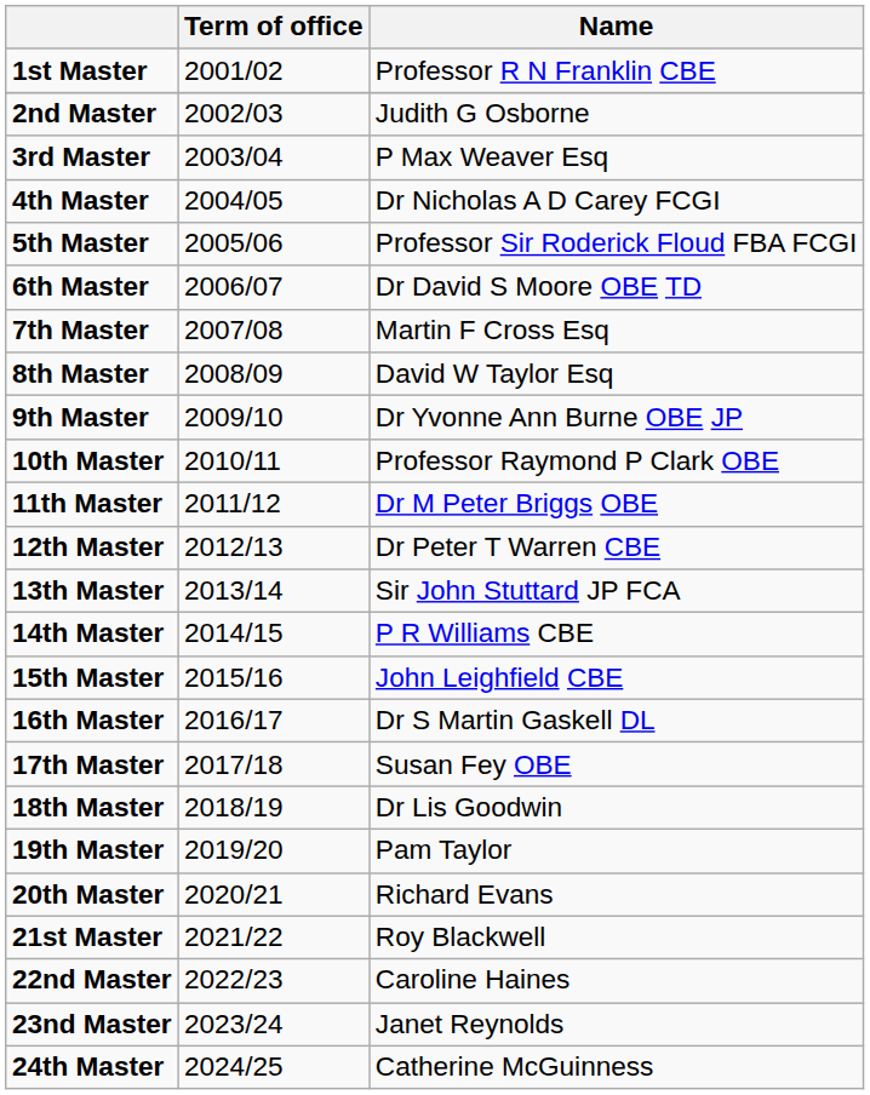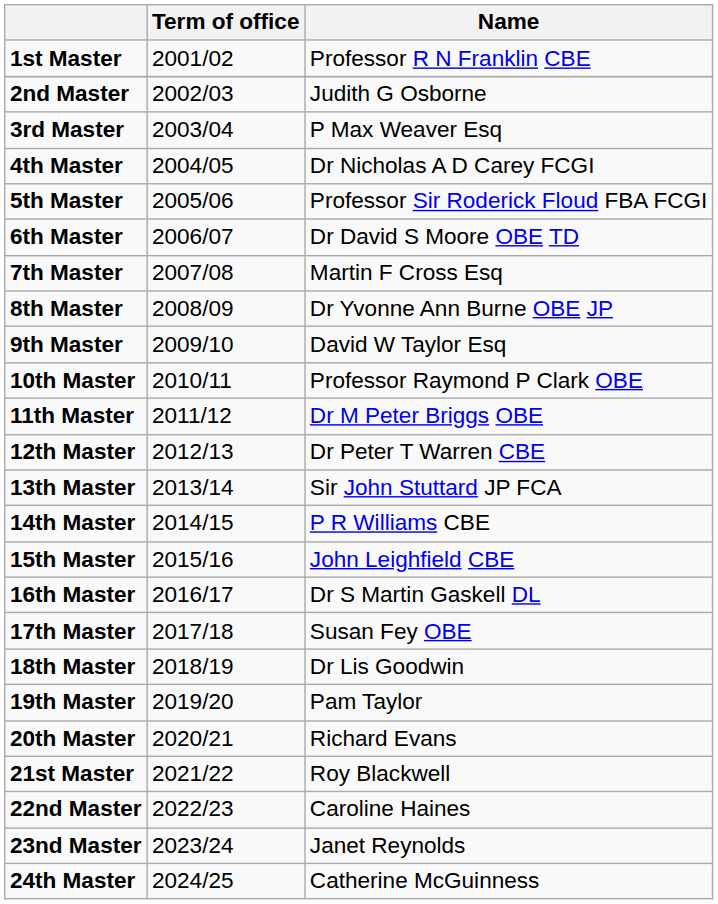8th Master | Name: David W Taylor Esq -> Dr Yvonne Ann Burne OBE JP
9th Master | Name: Dr Yvonne Ann Burne OBE JP -> David W Taylor Esq
